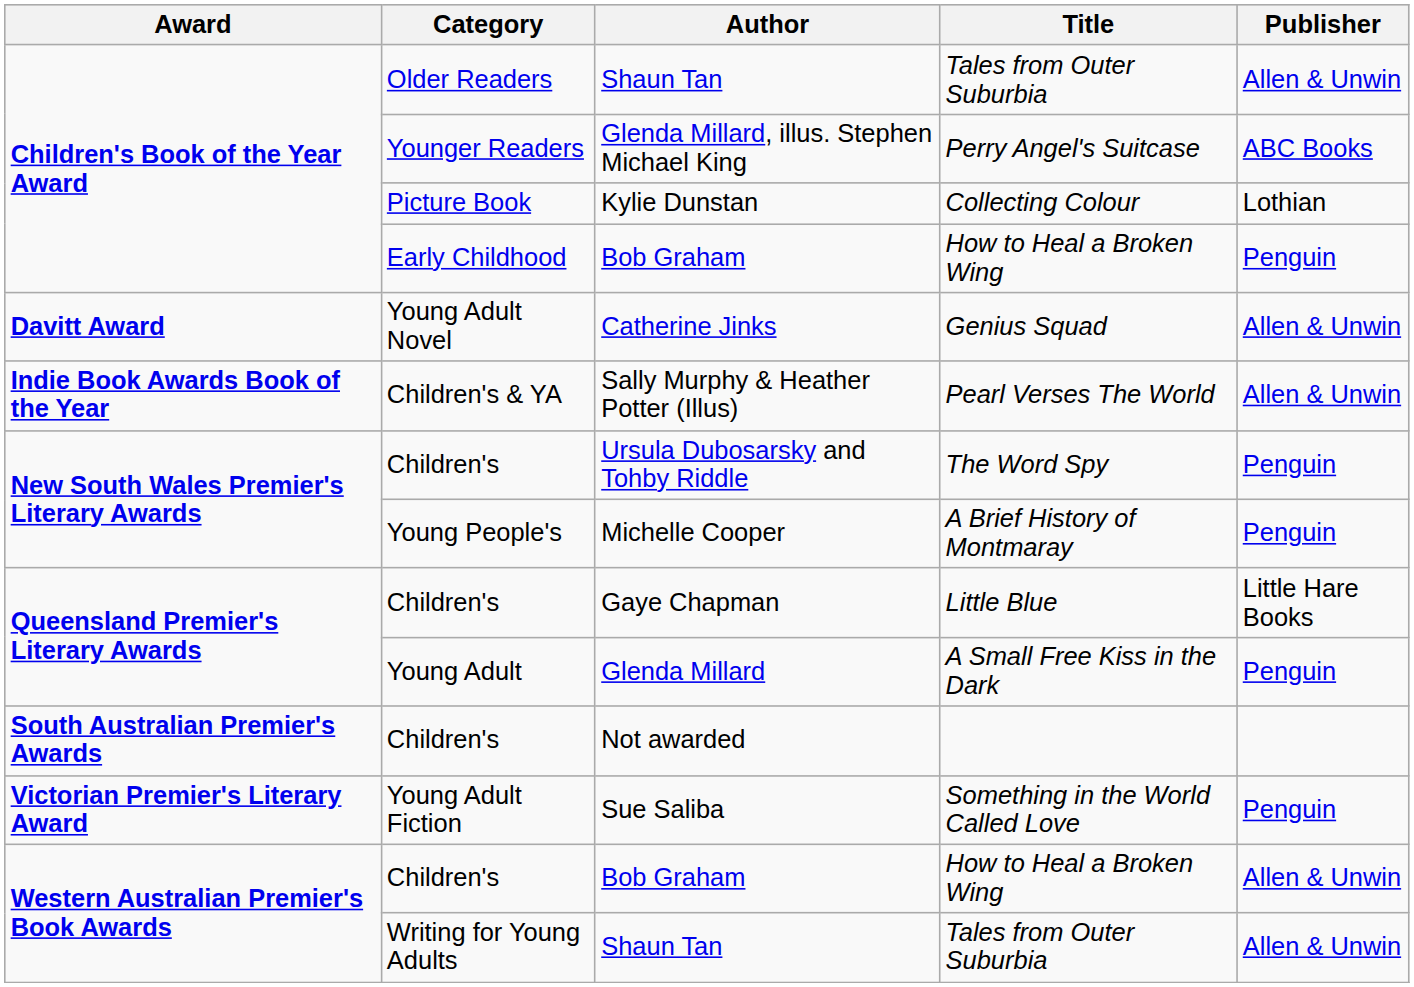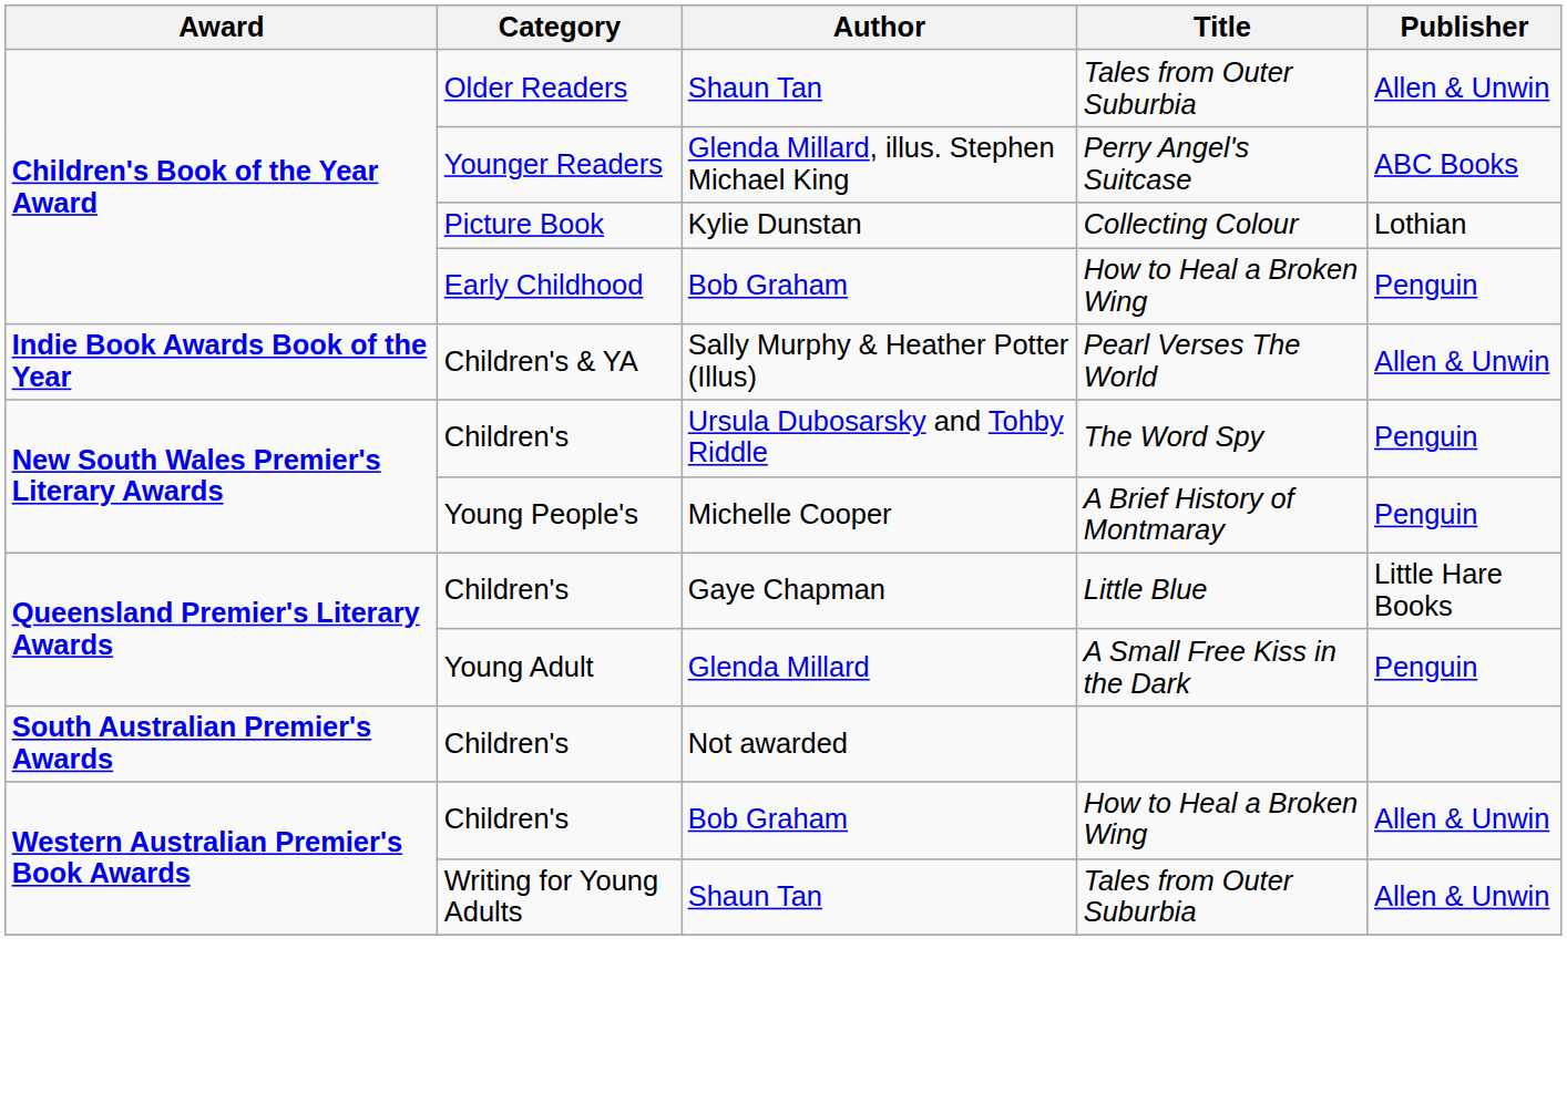- row: Davitt Award | Young Adult Novel | Catherine Jinks | Genius Squad | Allen & Unwin
- row: Victorian Premier's Literary Award | Young Adult Fiction | Sue Saliba | Something in the World Called Love | Penguin
